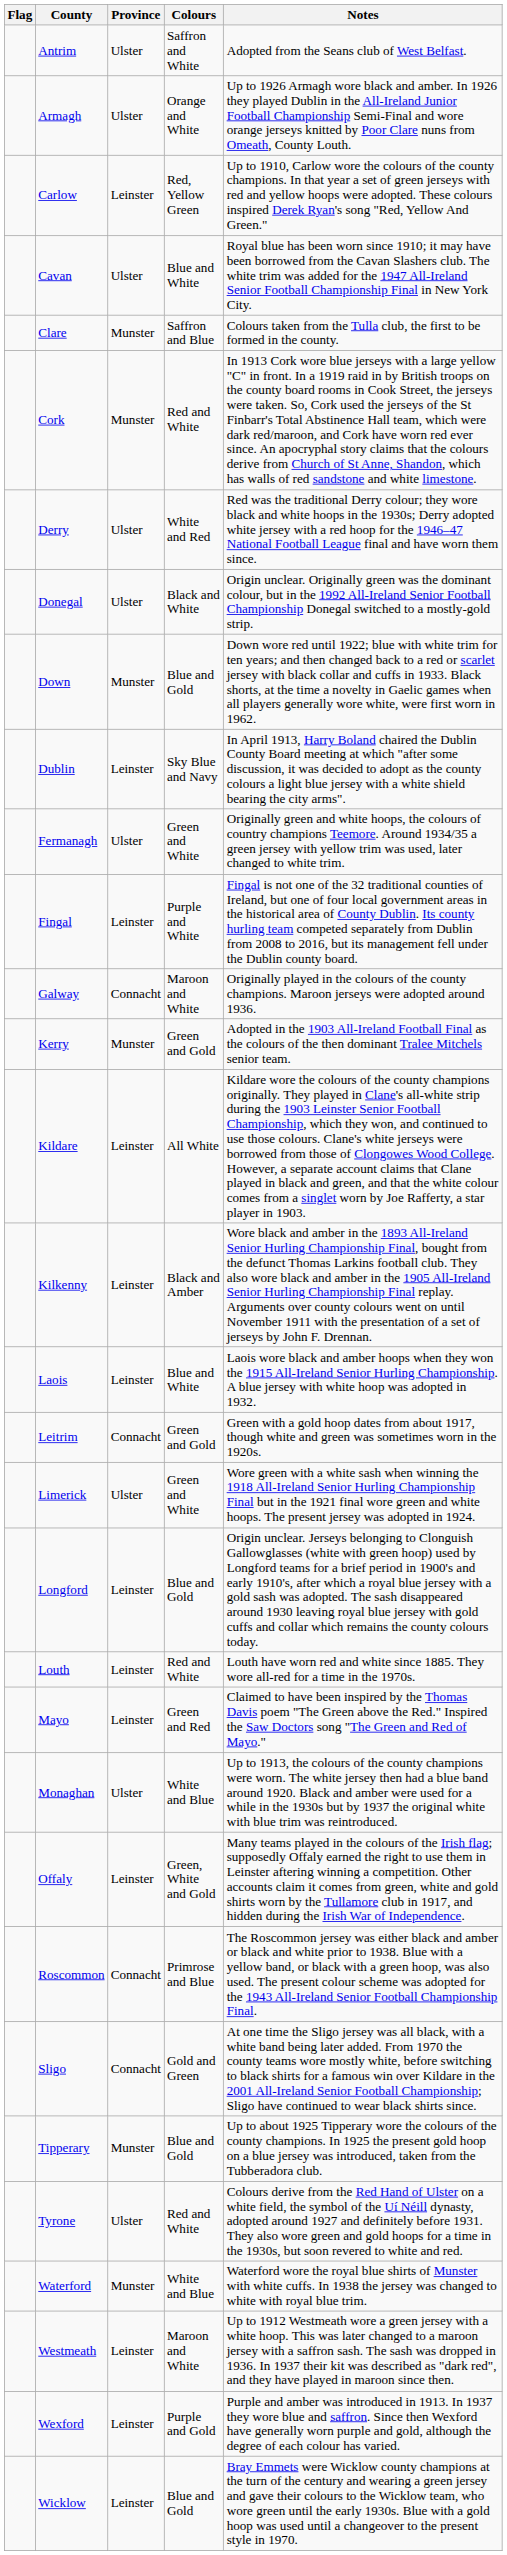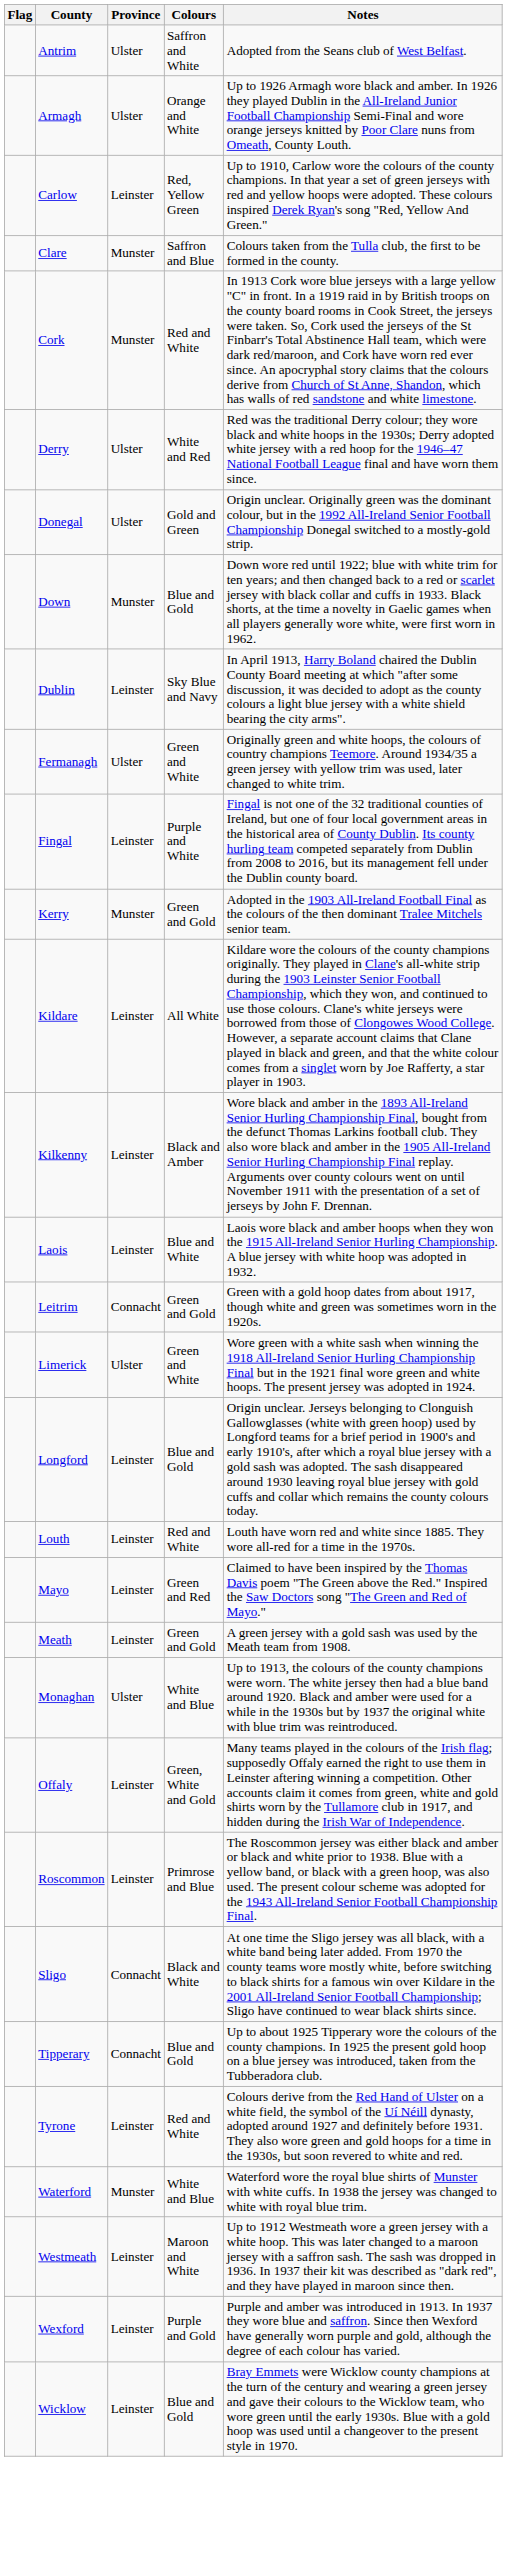- row: Cavan | Ulster | Blue and White | Royal blue has been worn since 1910; it may have been borrowed from the Cavan Slashers club. The white trim was added for the 1947 All-Ireland Senior Football Championship Final in New York City.
Donegal | Colours: Black and White -> Gold and Green
- row: Galway | Connacht | Maroon and White | Originally played in the colours of the county champions. Maroon jerseys were adopted around 1936.
+ row: Meath | Leinster | Green and Gold | A green jersey with a gold sash was used by the Meath team from 1908.
Roscommon | Province: Connacht -> Leinster
Sligo | Colours: Gold and Green -> Black and White
Tipperary | Province: Munster -> Connacht
Tyrone | Province: Ulster -> Leinster
